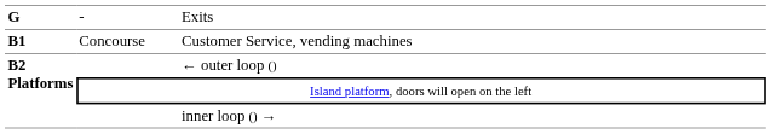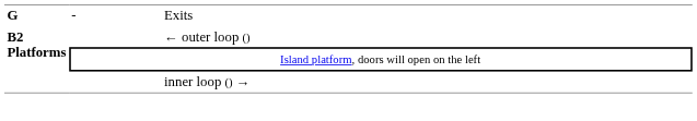- row: B1 | Concourse | Customer Service, vending machines
